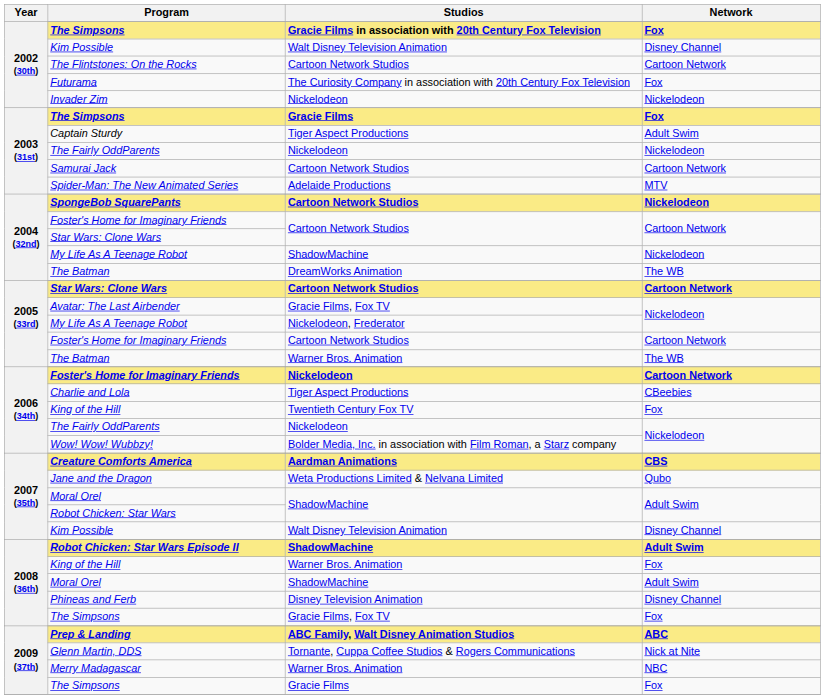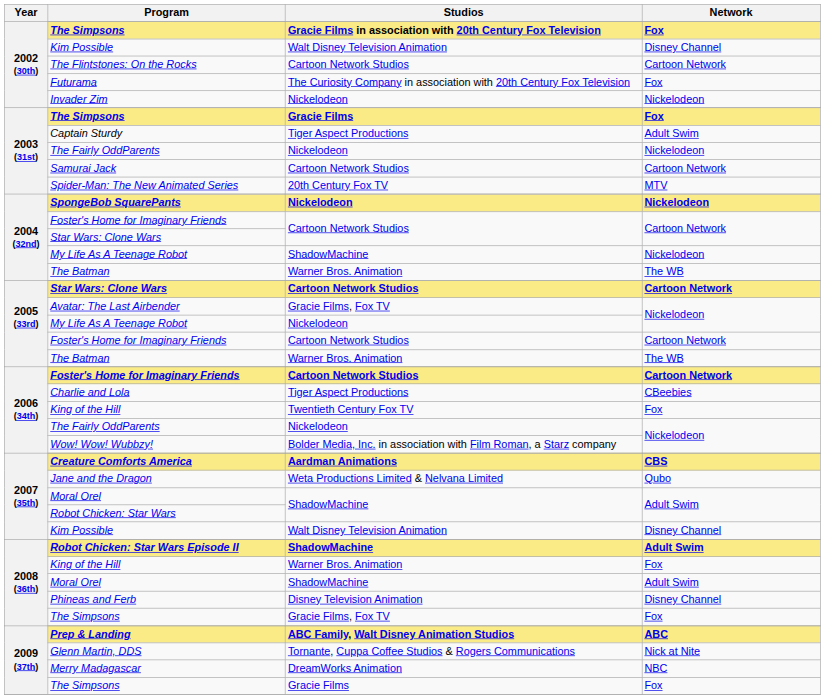Spider-Man: The New Animated Series | Studios: Adelaide Productions -> 20th Century Fox TV
SpongeBob SquarePants | Studios: Cartoon Network Studios -> Nickelodeon
2004 (32nd) / The Batman | Studios: DreamWorks Animation -> Warner Bros. Animation
2005 (33rd) / My Life As A Teenage Robot | Studios: Nickelodeon, Frederator -> Nickelodeon
2006 (34th) / Foster's Home for Imaginary Friends | Studios: Nickelodeon -> Cartoon Network Studios
Merry Madagascar | Studios: Warner Bros. Animation -> DreamWorks Animation
